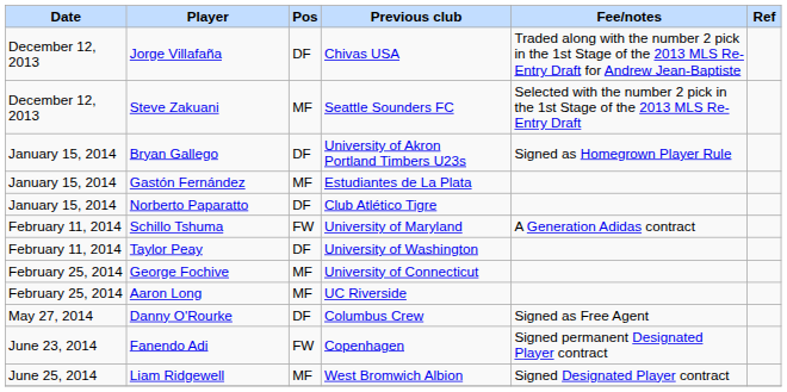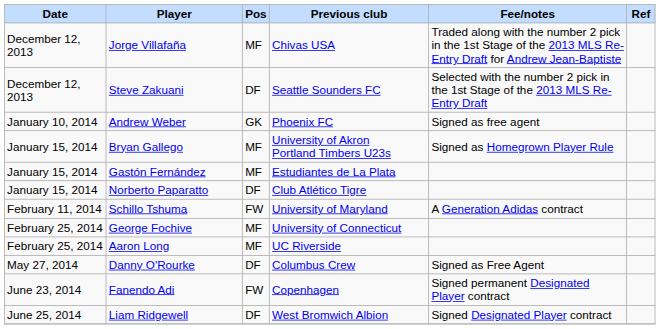Jorge Villafaña | Pos: DF -> MF
Steve Zakuani | Pos: MF -> DF
+ row: January 10, 2014 | Andrew Weber | GK | Phoenix FC | Signed as free agent
Bryan Gallego | Pos: DF -> MF
- row: February 11, 2014 | Taylor Peay | DF | University of Washington
Liam Ridgewell | Pos: MF -> DF
